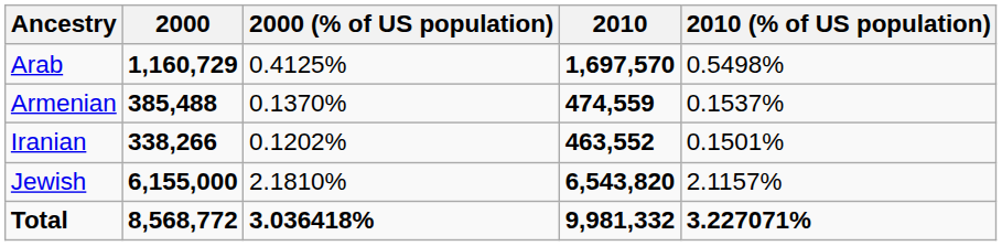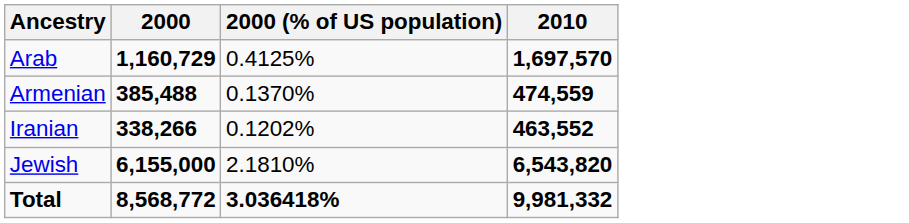- column: 2010 (% of US population) | 0.5498% | 0.1537% | 0.1501% | 2.1157% | 3.227071%
